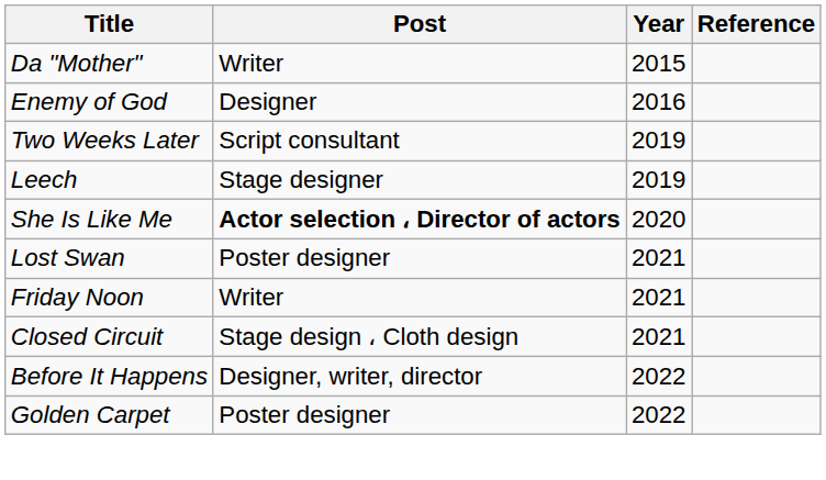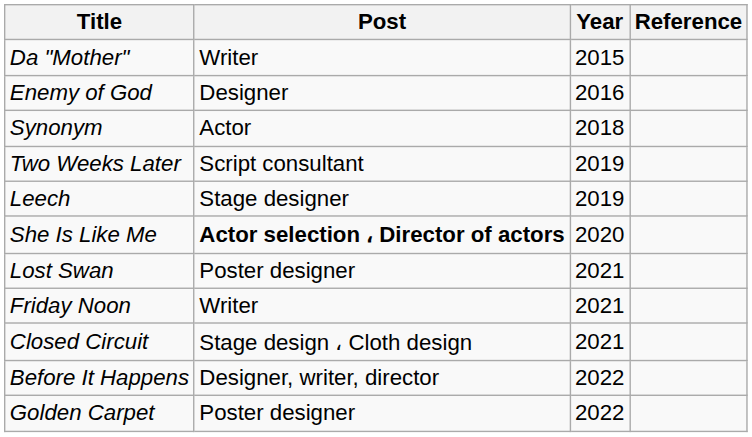+ row: Synonym | Actor | 2018
